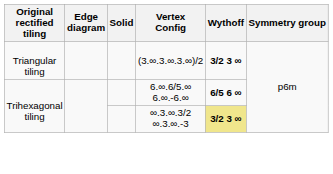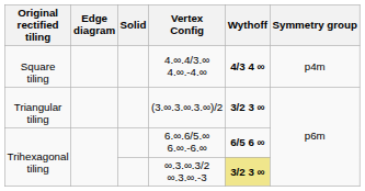+ row: Square tiling | 4.∞.4/3.∞ 4.∞.-4.∞ | 4/3 4 ∞ | p4m
